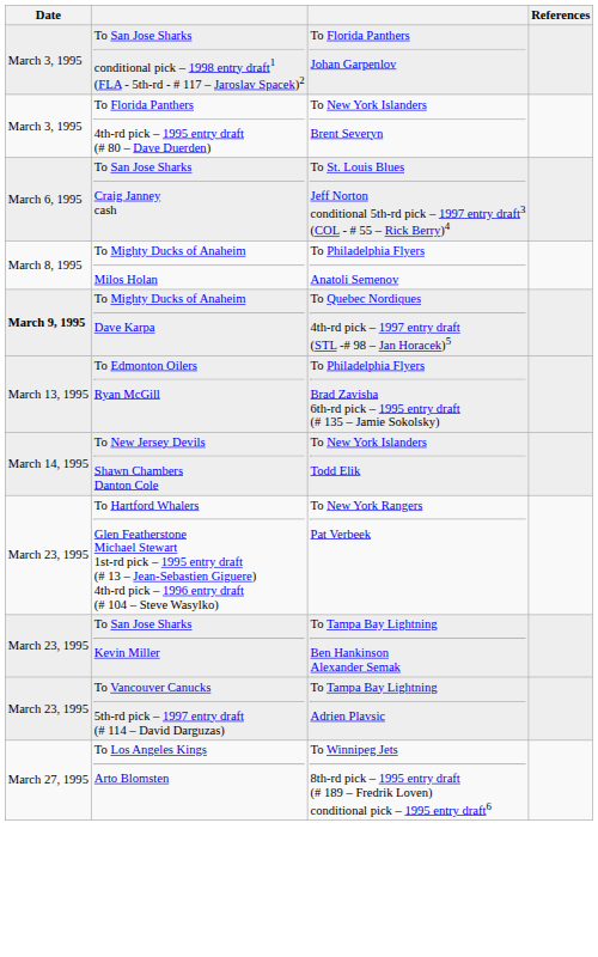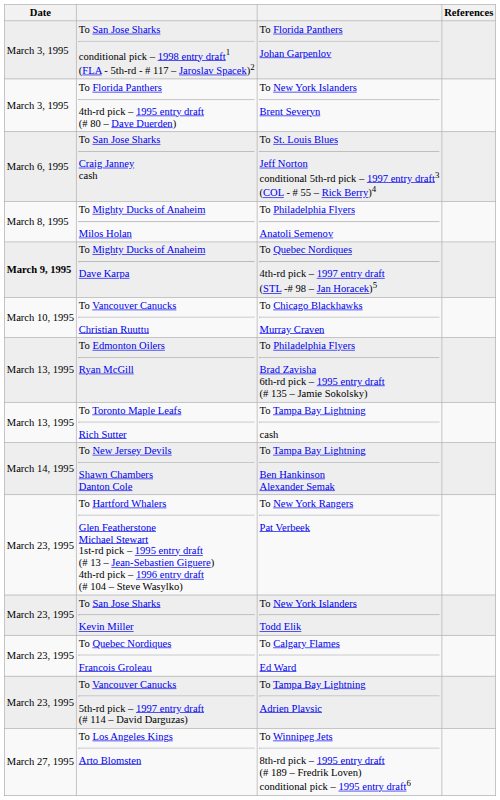+ row: March 10, 1995 | To Vancouver Canucks Christian Ruuttu | To Chicago Blackhawks Murray Craven
+ row: March 13, 1995 | To Toronto Maple Leafs Rich Sutter | To Tampa Bay Lightning cash
To New Jersey Devils Shawn Chambers Danton Cole | column 3: To New York Islanders Todd Elik -> To Tampa Bay Lightning Ben Hankinson Alexander Semak
To San Jose Sharks Kevin Miller | column 3: To Tampa Bay Lightning Ben Hankinson Alexander Semak -> To New York Islanders Todd Elik
+ row: March 23, 1995 | To Quebec Nordiques Francois Groleau | To Calgary Flames Ed Ward
